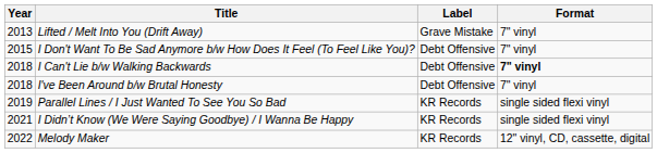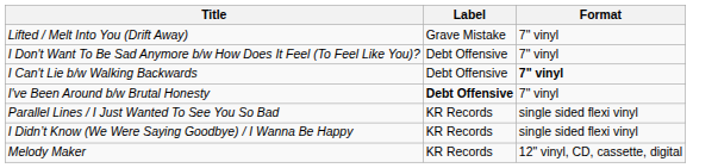- column: Year | 2013 | 2015 | 2018 | 2018 | 2019 | 2021 | 2022
I've Been Around b/w Brutal Honesty | Label: normal -> bold
